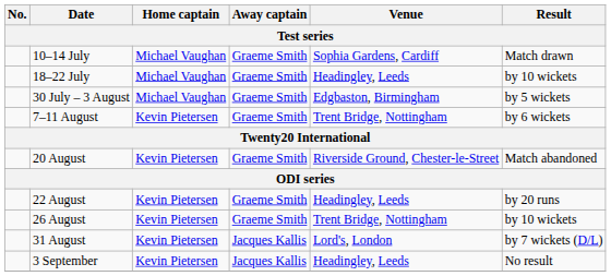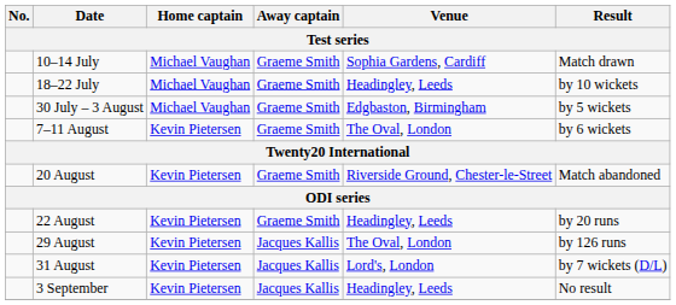7–11 August | Venue: Trent Bridge, Nottingham -> The Oval, London
- row: 26 August | Kevin Pietersen | Graeme Smith | Trent Bridge, Nottingham | by 10 wickets
+ row: 29 August | Kevin Pietersen | Jacques Kallis | The Oval, London | by 126 runs
